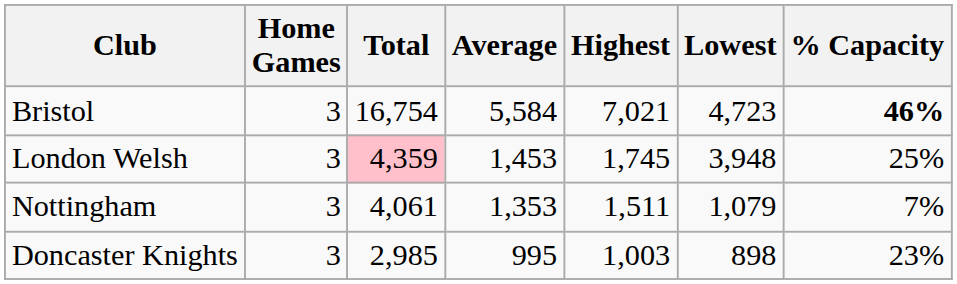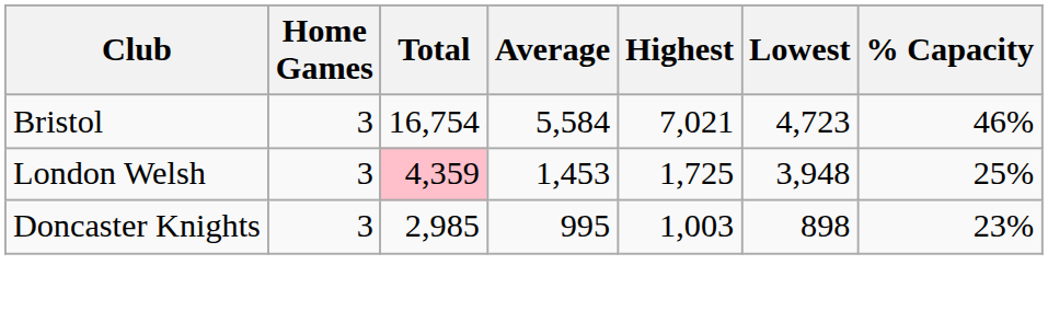Bristol | % Capacity: bold -> normal
London Welsh | Highest: 1,745 -> 1,725
- row: Nottingham | 3 | 4,061 | 1,353 | 1,511 | 1,079 | 7%
